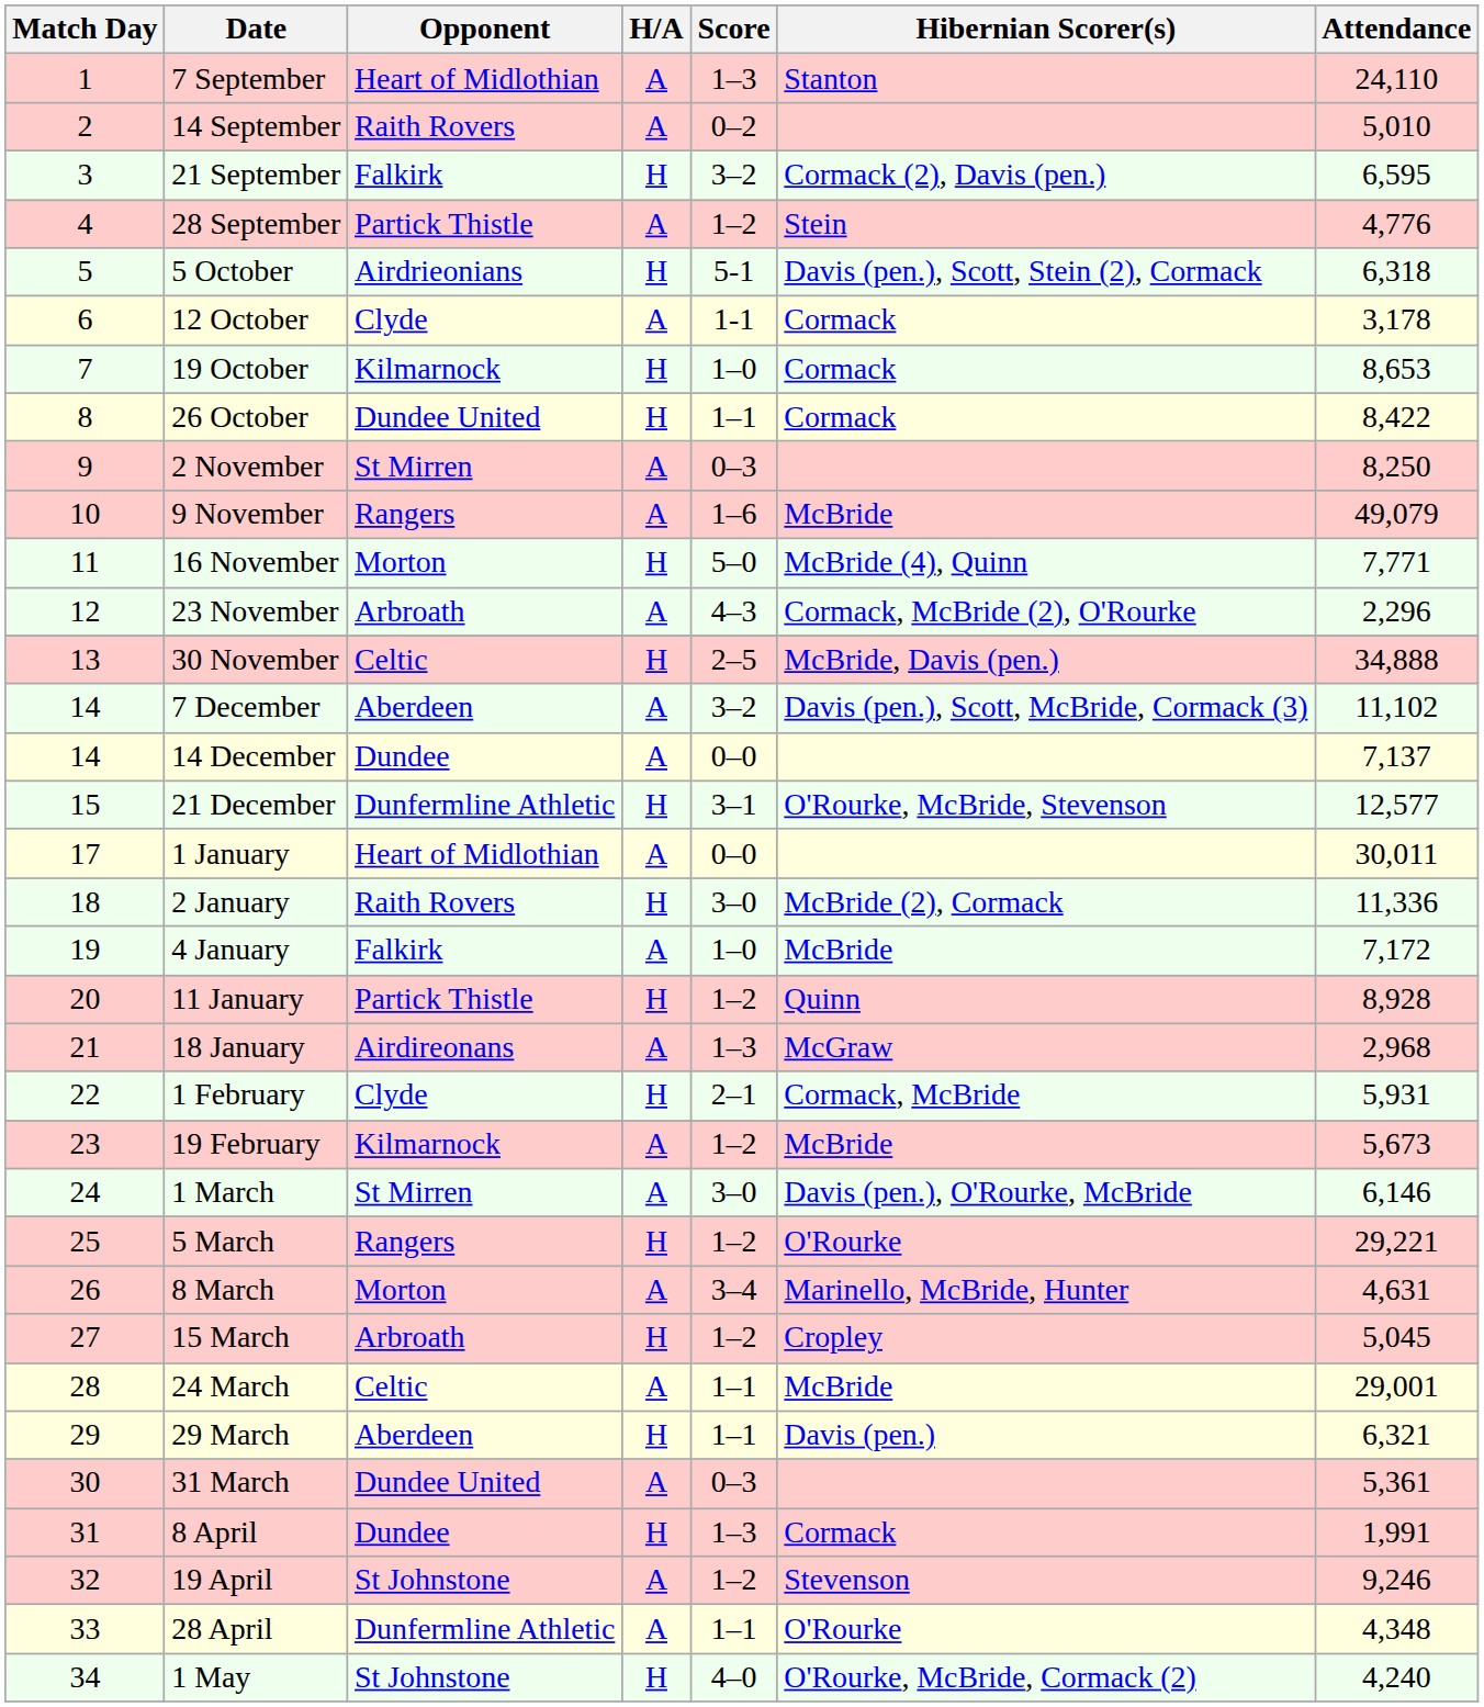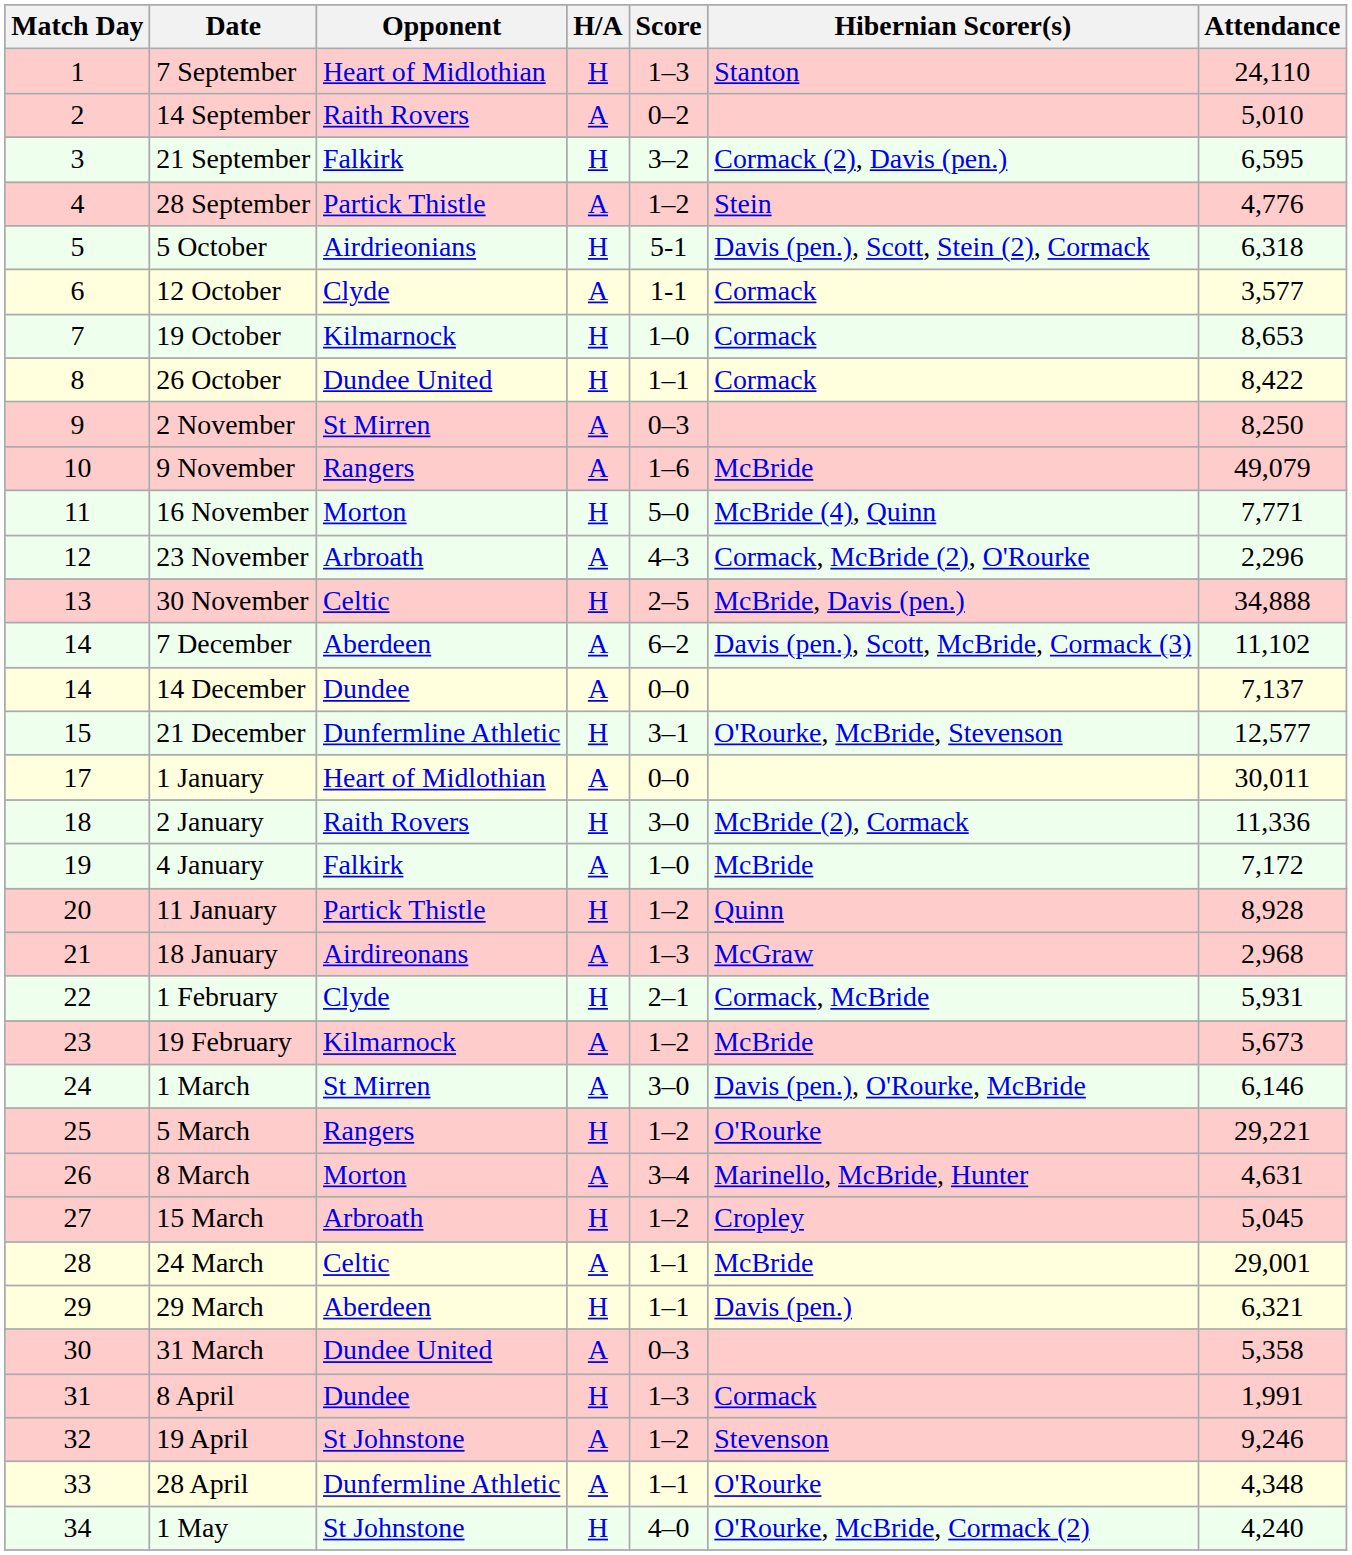7 September | H/A: A -> H
12 October | Attendance: 3,178 -> 3,577
7 December | Score: 3–2 -> 6–2
31 March | Attendance: 5,361 -> 5,358
